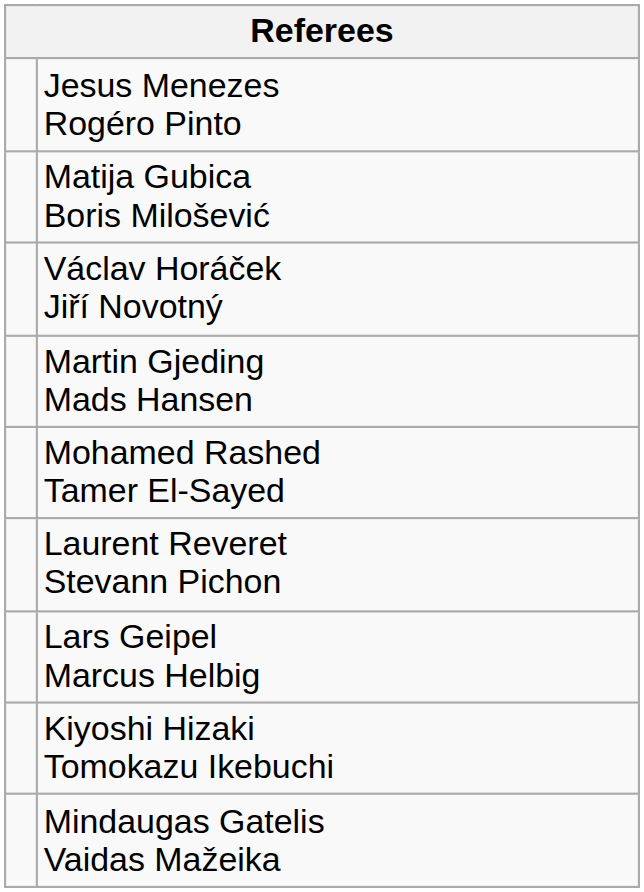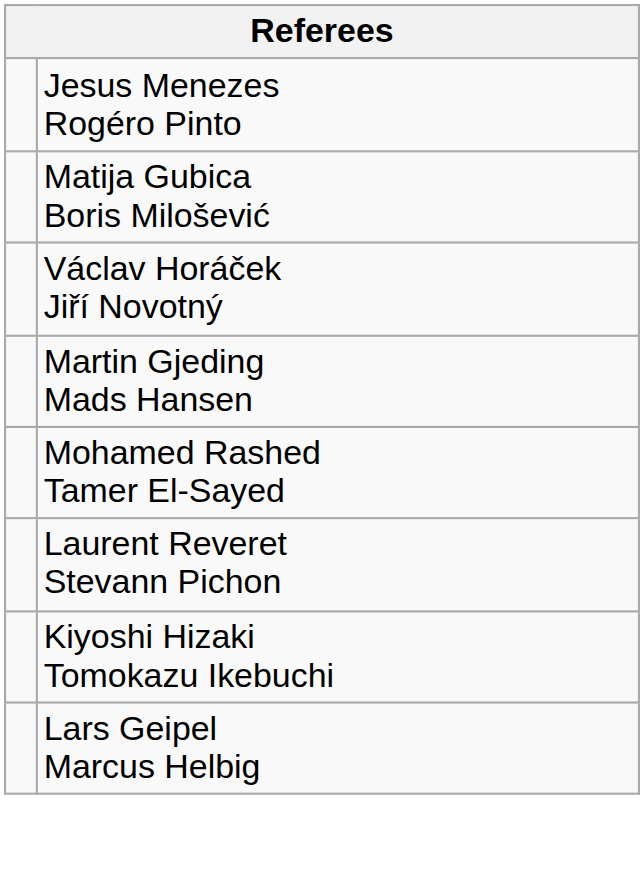rows swapped: Lars Geipel Marcus Helbig <-> Kiyoshi Hizaki Tomokazu Ikebuchi
- row: Mindaugas Gatelis Vaidas Mažeika
